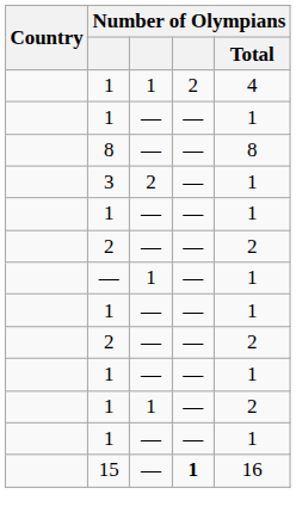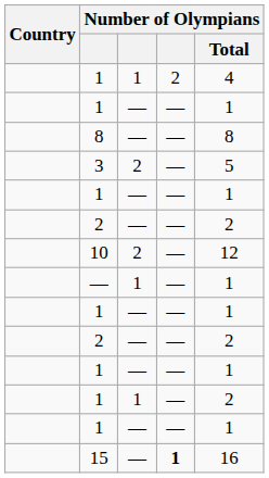3 | Number of Olympians / Total: 1 -> 5
+ row: 10 | 2 | — | 12
